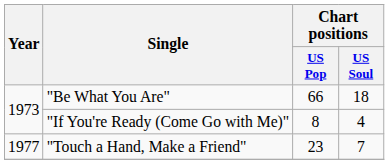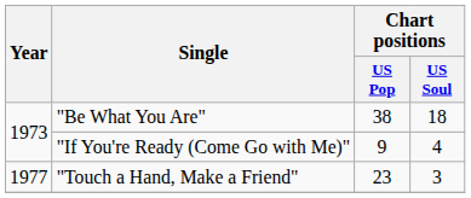"Be What You Are" | Chart positions / US Pop: 66 -> 38
"If You're Ready (Come Go with Me)" | Chart positions / US Pop: 8 -> 9
"Touch a Hand, Make a Friend" | Chart positions / US Soul: 7 -> 3
